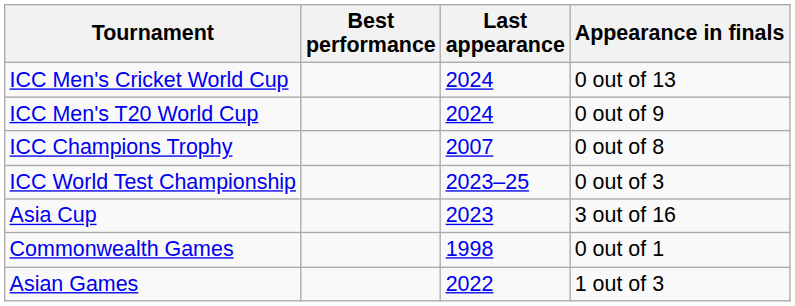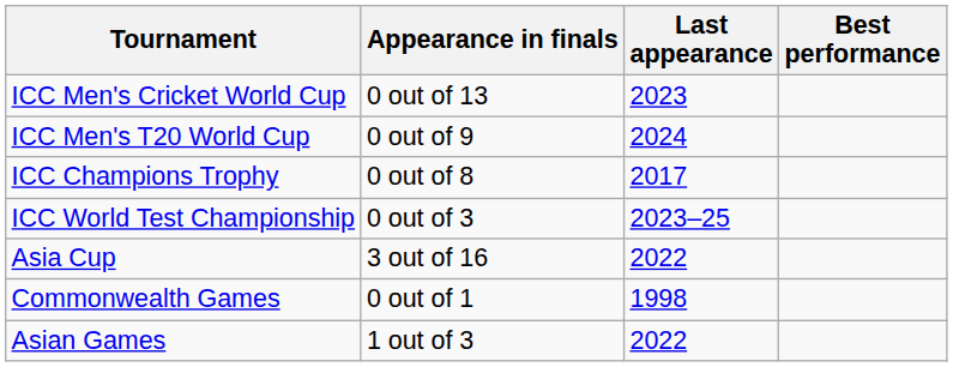columns swapped: Appearance in finals <-> Best performance
ICC Men's Cricket World Cup | Last appearance: 2024 -> 2023
ICC Champions Trophy | Last appearance: 2007 -> 2017
Asia Cup | Last appearance: 2023 -> 2022
